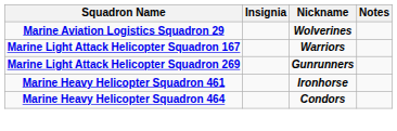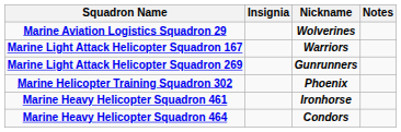+ row: Marine Helicopter Training Squadron 302 | Phoenix
